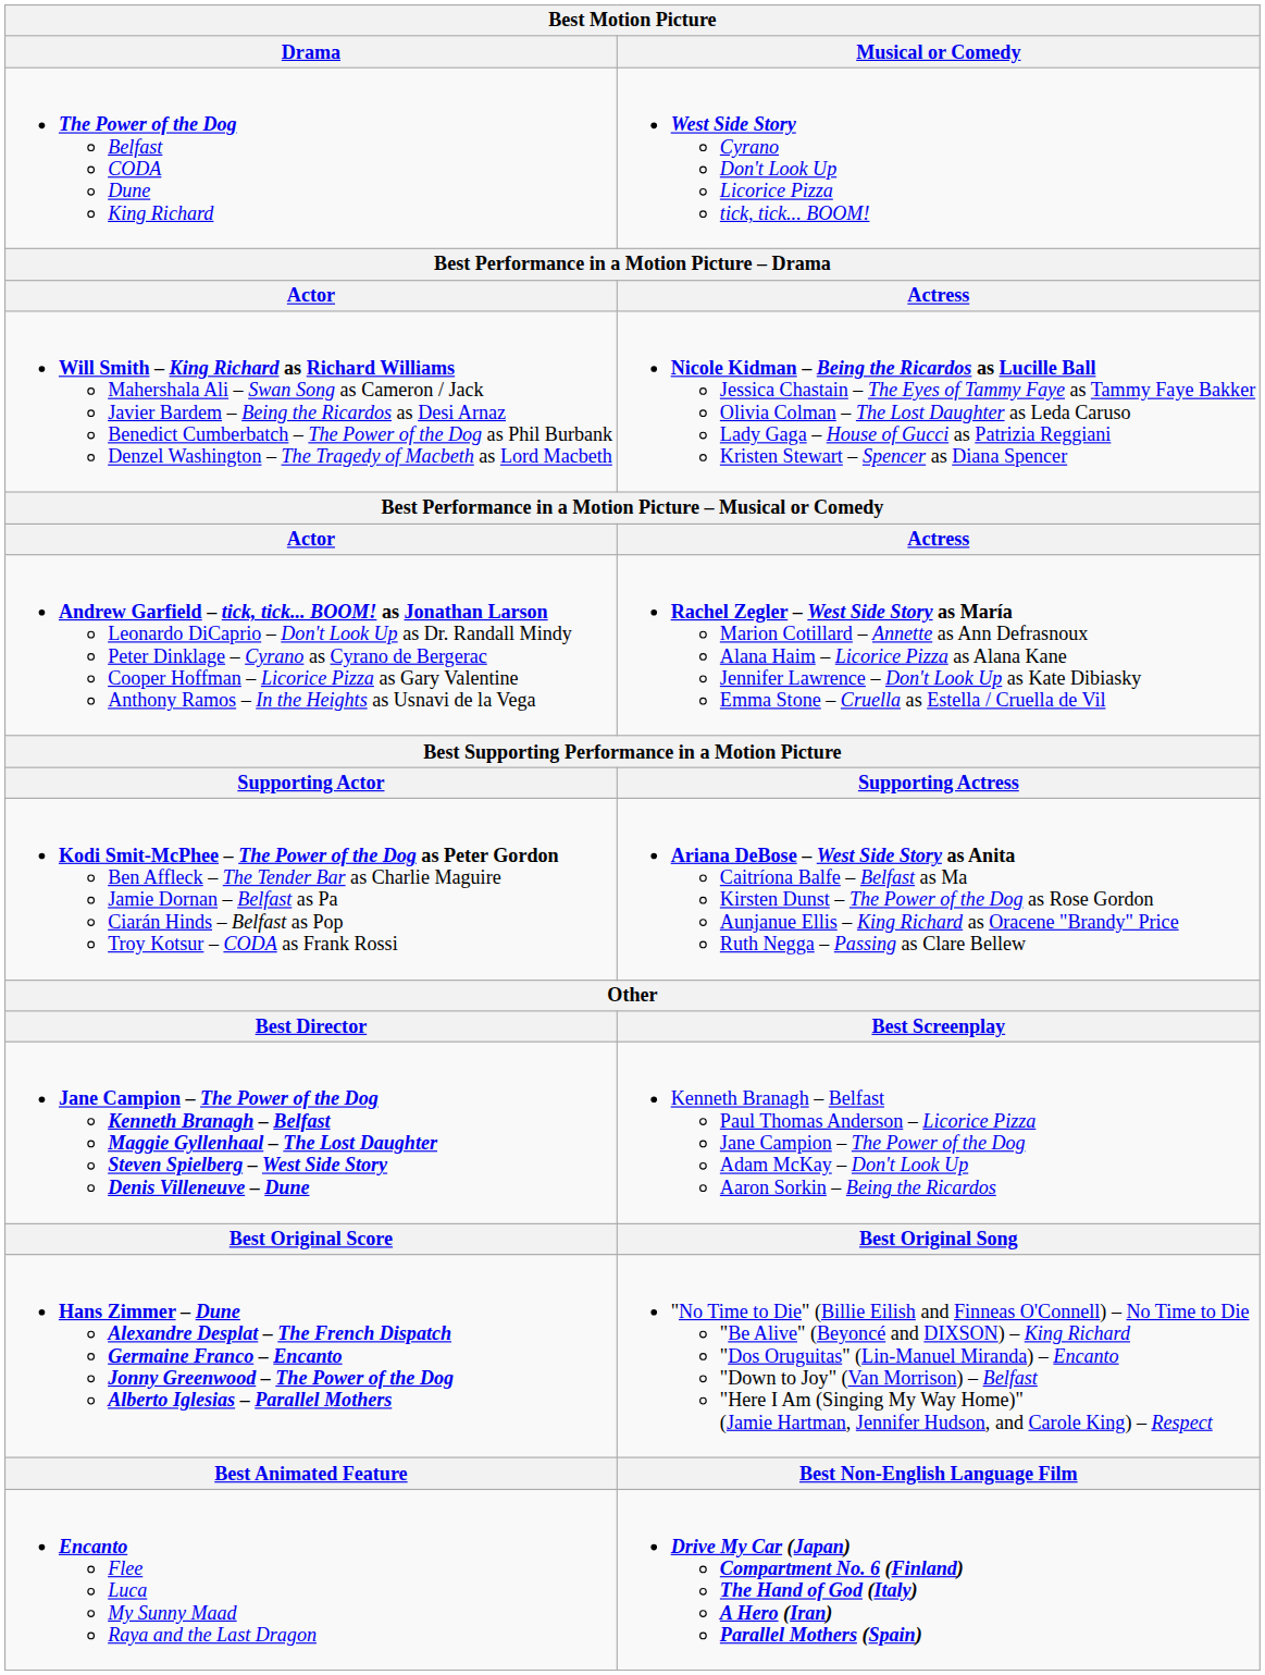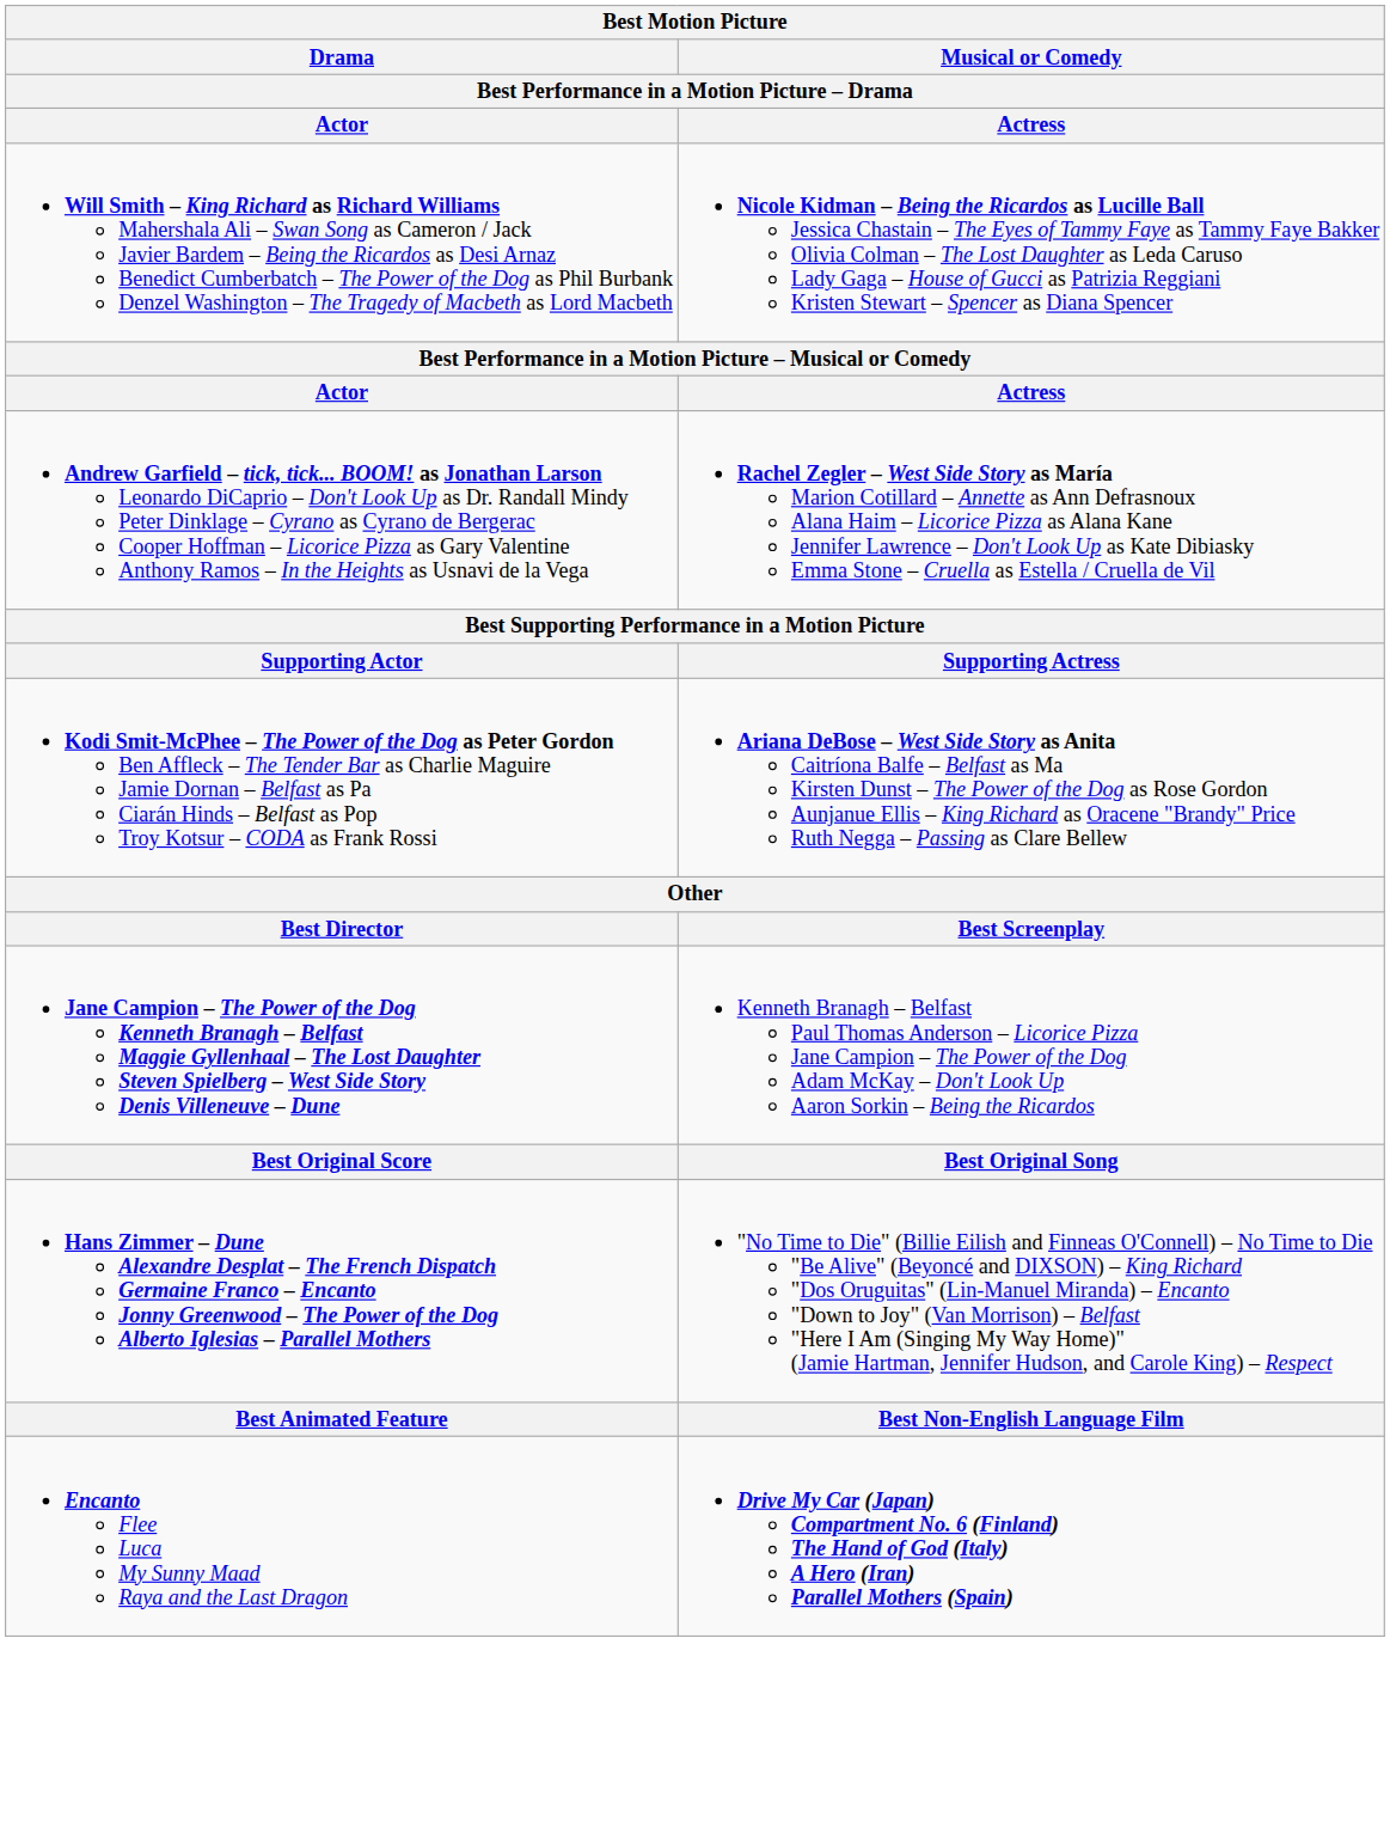- row: The Power of the Dog Belfast CODA Dune King Richard | West Side Story Cyrano Don't Look Up Licorice Pizza tick, tick... BOOM!
